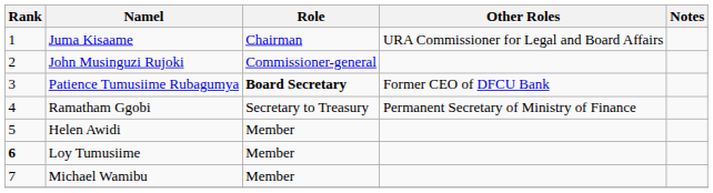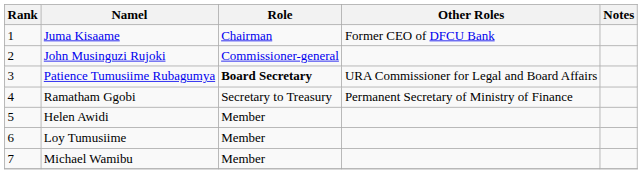Juma Kisaame | Other Roles: URA Commissioner for Legal and Board Affairs -> Former CEO of DFCU Bank
Patience Tumusiime Rubagumya | Other Roles: Former CEO of DFCU Bank -> URA Commissioner for Legal and Board Affairs
Loy Tumusiime | Rank: bold -> normal
